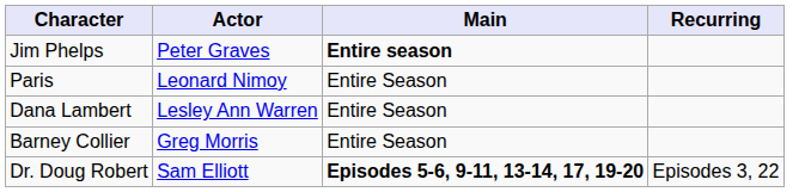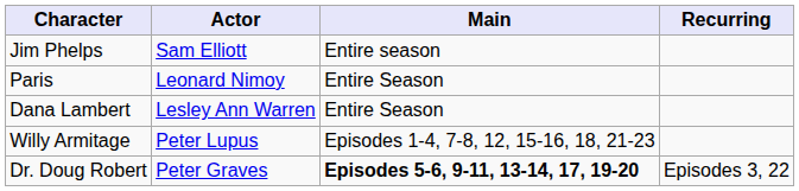Jim Phelps | Actor: Peter Graves -> Sam Elliott
Jim Phelps | Main: bold -> normal
- row: Barney Collier | Greg Morris | Entire Season
+ row: Willy Armitage | Peter Lupus | Episodes 1-4, 7-8, 12, 15-16, 18, 21-23
Dr. Doug Robert | Actor: Sam Elliott -> Peter Graves
